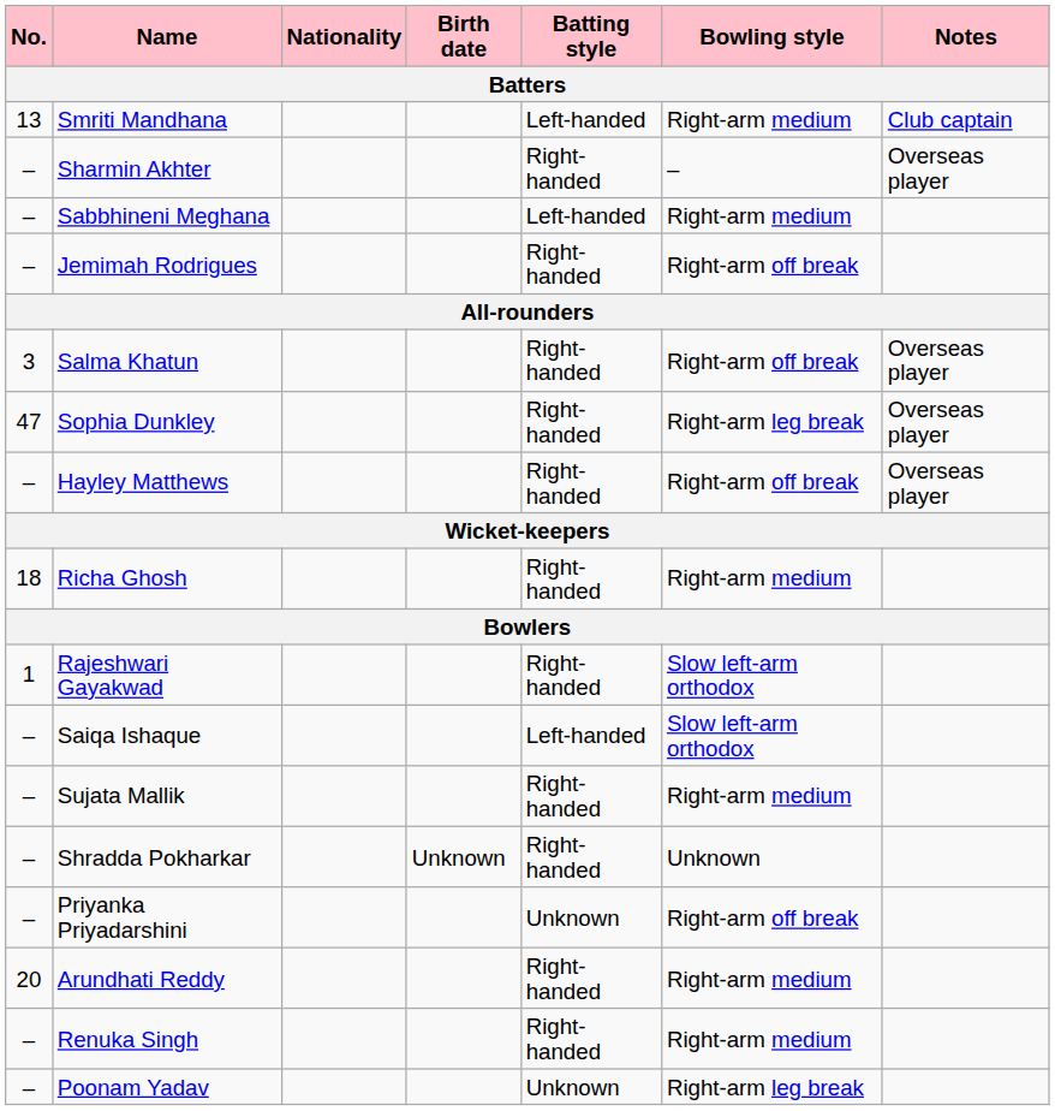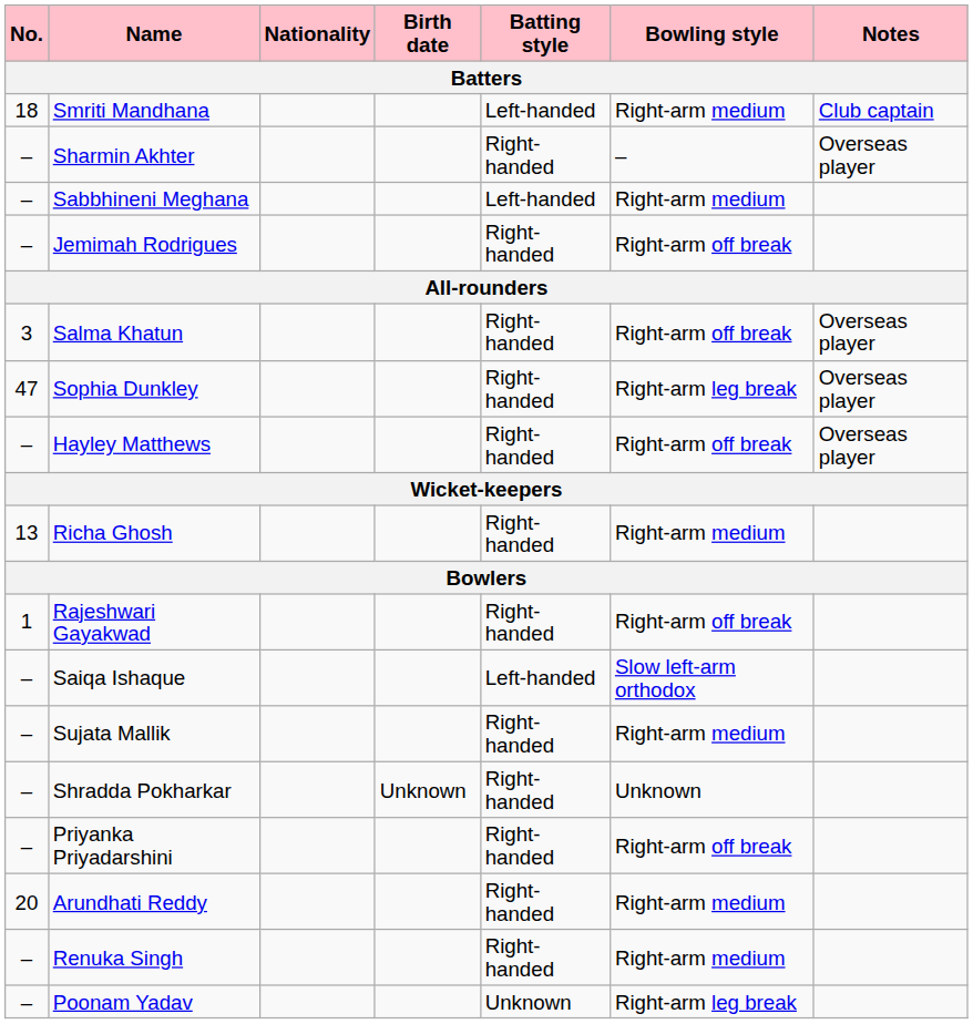Smriti Mandhana | No.: 13 -> 18
Richa Ghosh | No.: 18 -> 13
Rajeshwari Gayakwad | Bowling style: Slow left-arm orthodox -> Right-arm off break
Priyanka Priyadarshini | Batting style: Unknown -> Right-handed
